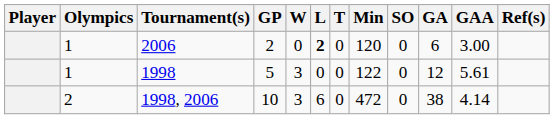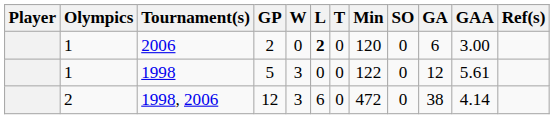1998, 2006 | GP: 10 -> 12
